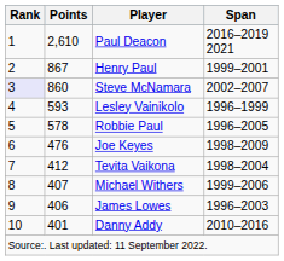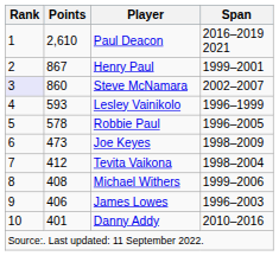Joe Keyes | Points: 476 -> 473
Michael Withers | Points: 407 -> 408
